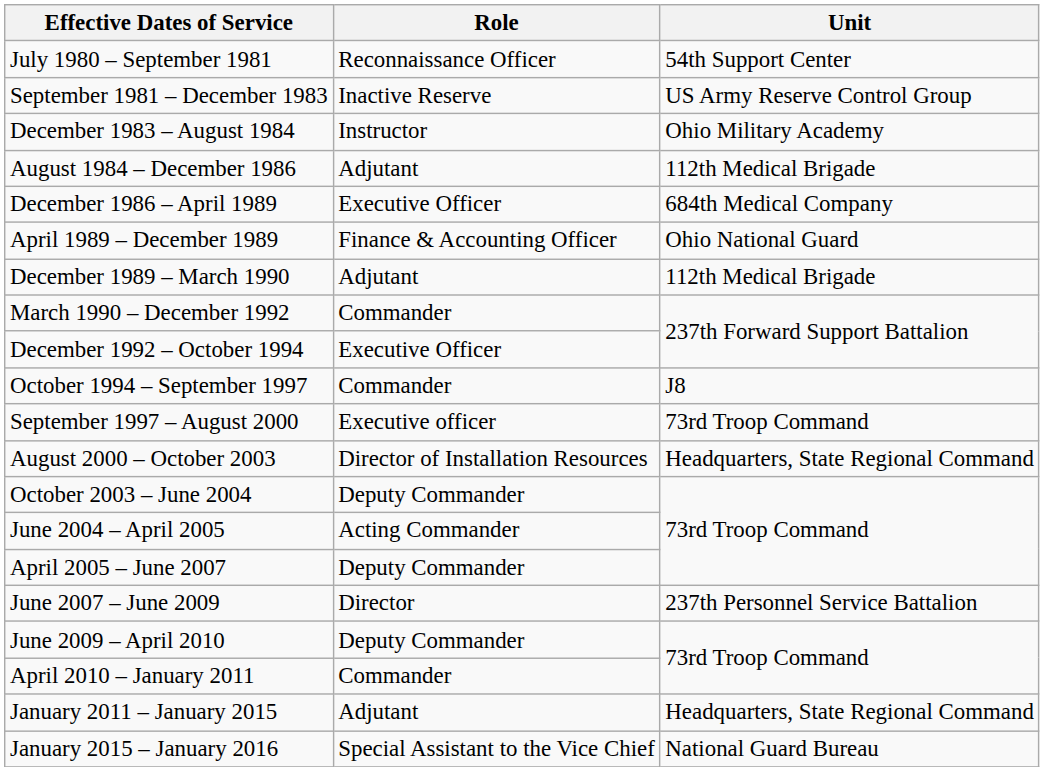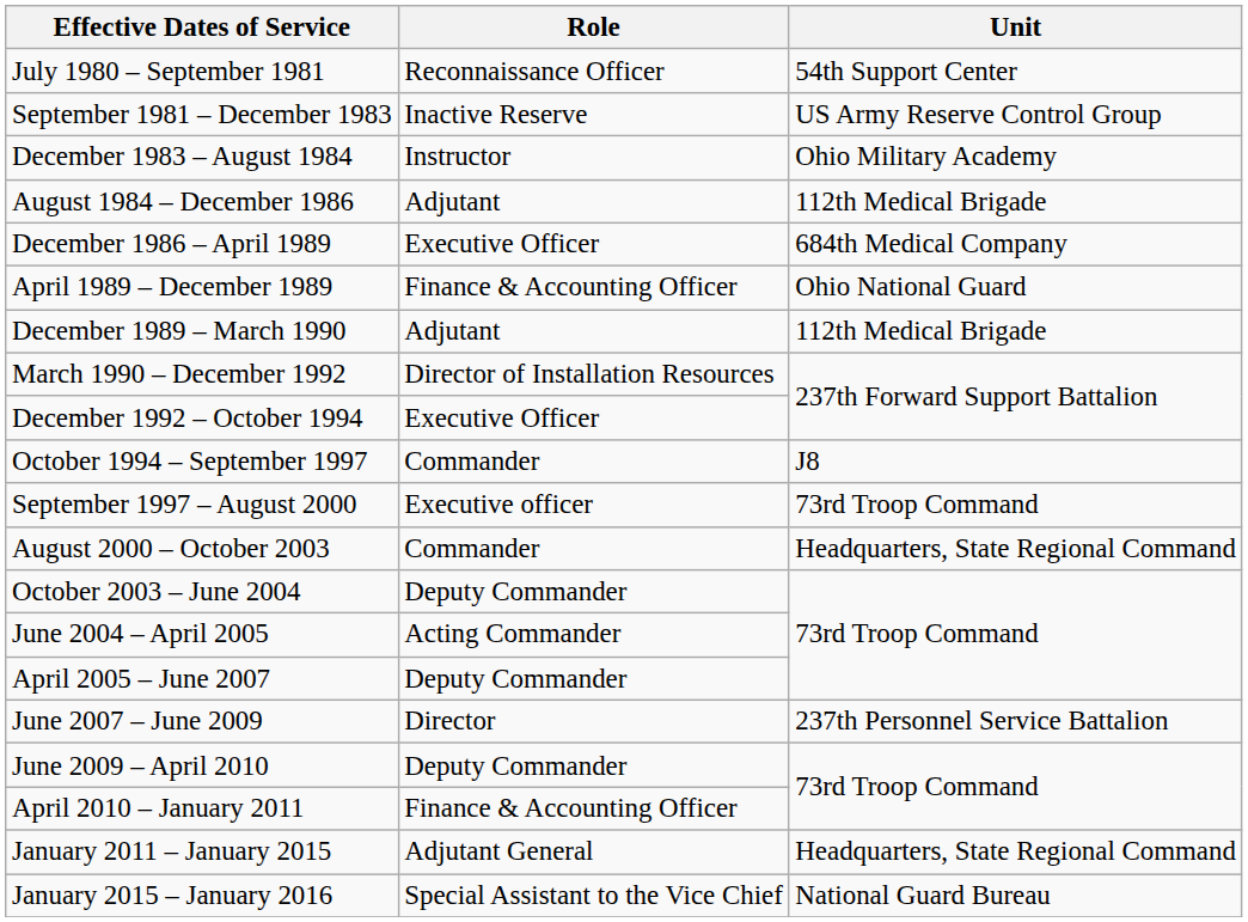March 1990 – December 1992 | Role: Commander -> Director of Installation Resources
August 2000 – October 2003 | Role: Director of Installation Resources -> Commander
April 2010 – January 2011 | Role: Commander -> Finance & Accounting Officer
January 2011 – January 2015 | Role: Adjutant -> Adjutant General
